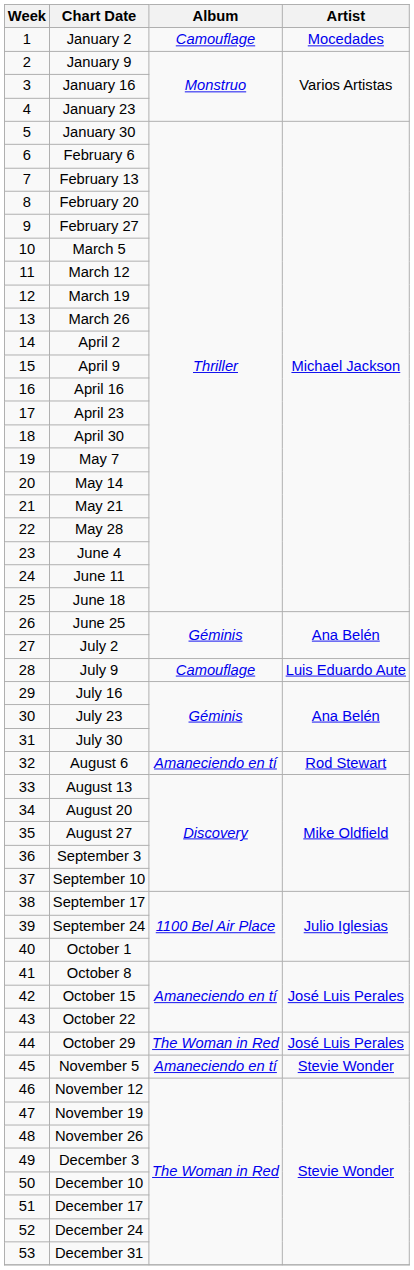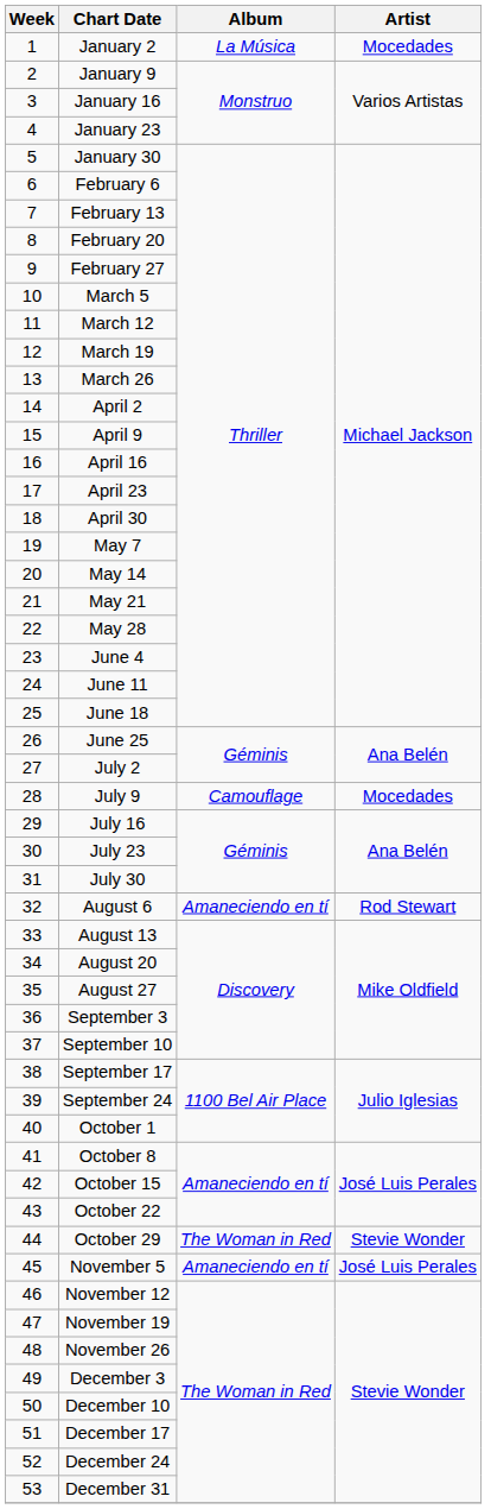January 2 | Album: Camouflage -> La Música
July 9 | Artist: Luis Eduardo Aute -> Mocedades
October 29 | Artist: José Luis Perales -> Stevie Wonder
November 5 | Artist: Stevie Wonder -> José Luis Perales
